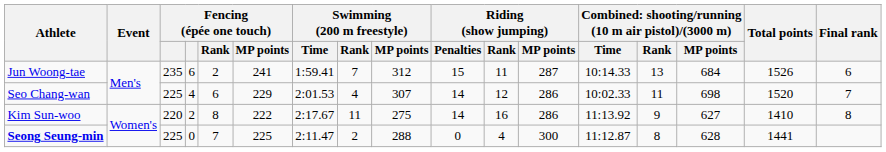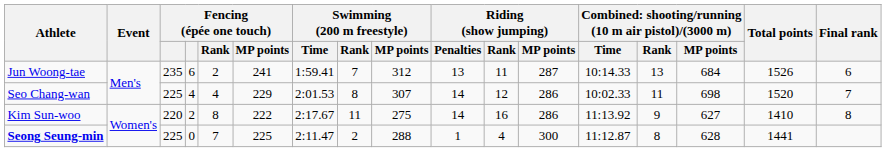Jun Woong-tae | Riding (show jumping) / Penalties: 15 -> 13
Seo Chang-wan | Fencing (épée one touch) / Rank: 6 -> 4
Seo Chang-wan | Swimming (200 m freestyle) / Rank: 4 -> 8
Seong Seung-min | Riding (show jumping) / Penalties: 0 -> 1
